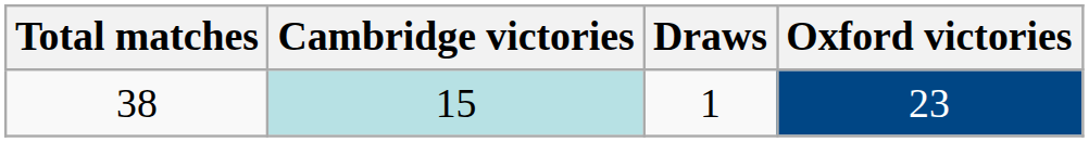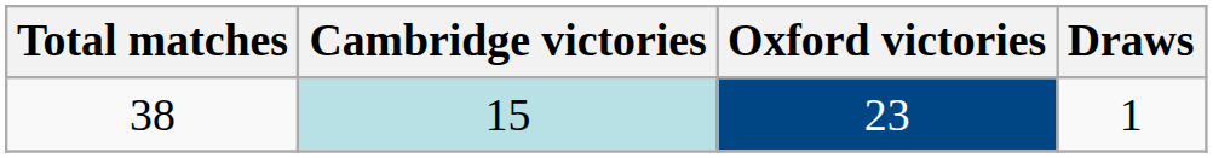columns swapped: Oxford victories <-> Draws
